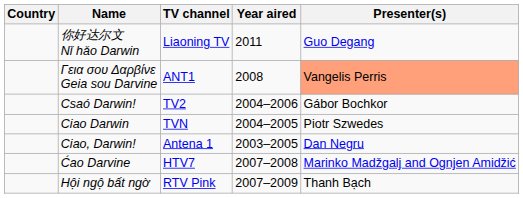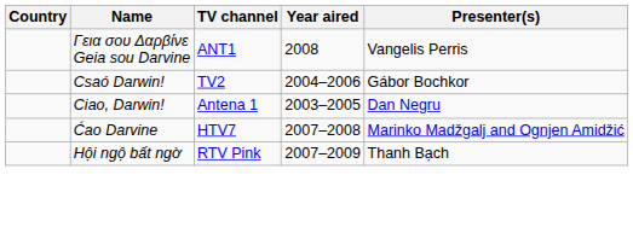- row: 你好达尔文 Nǐ hǎo Darwin | Liaoning TV | 2011 | Guo Degang
Γεια σου Δαρβίνε Geia sou Darvine | Presenter(s): lightsalmon background -> no background
- row: Ciao Darwin | TVN | 2004–2005 | Piotr Szwedes
